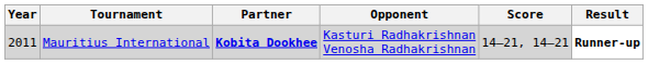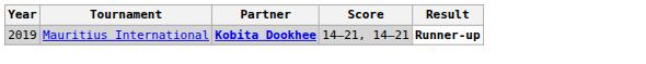- column: Opponent | Kasturi Radhakrishnan Venosha Radhakrishnan
Mauritius International | Year: 2011 -> 2019
